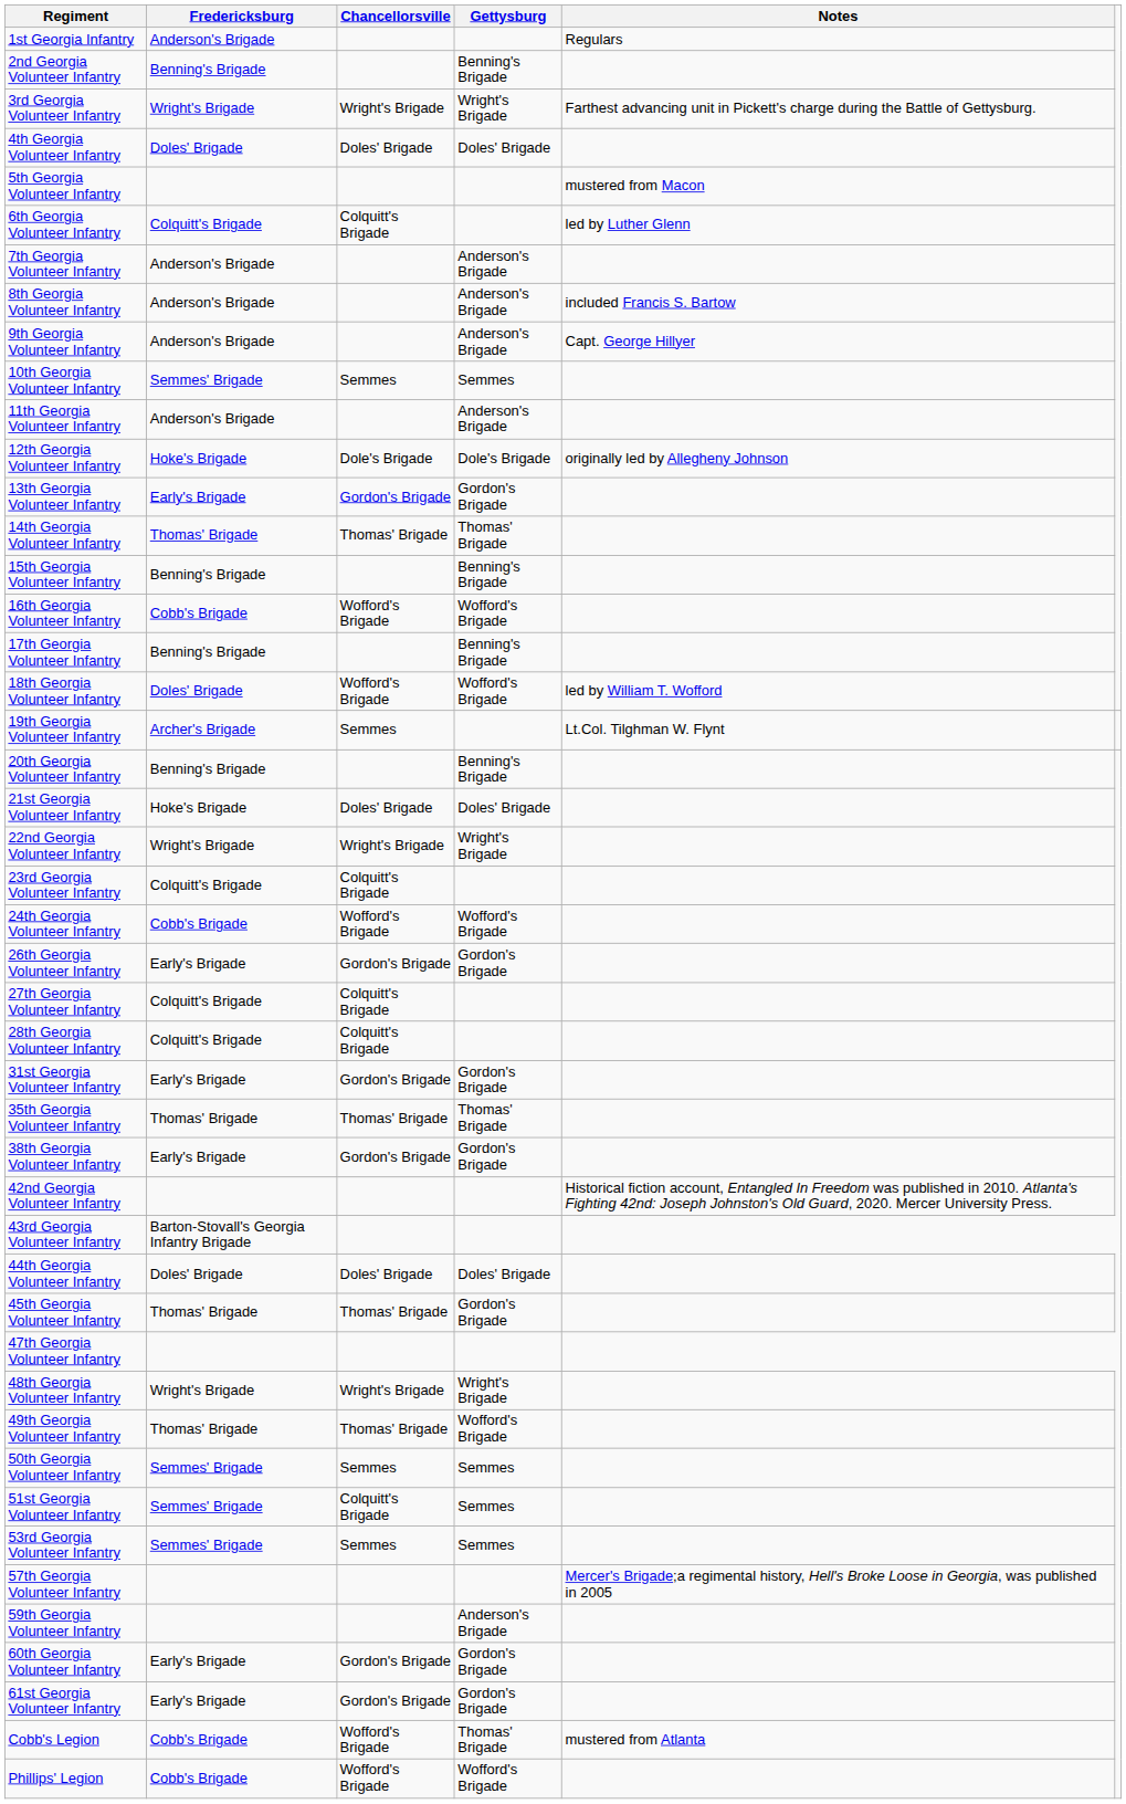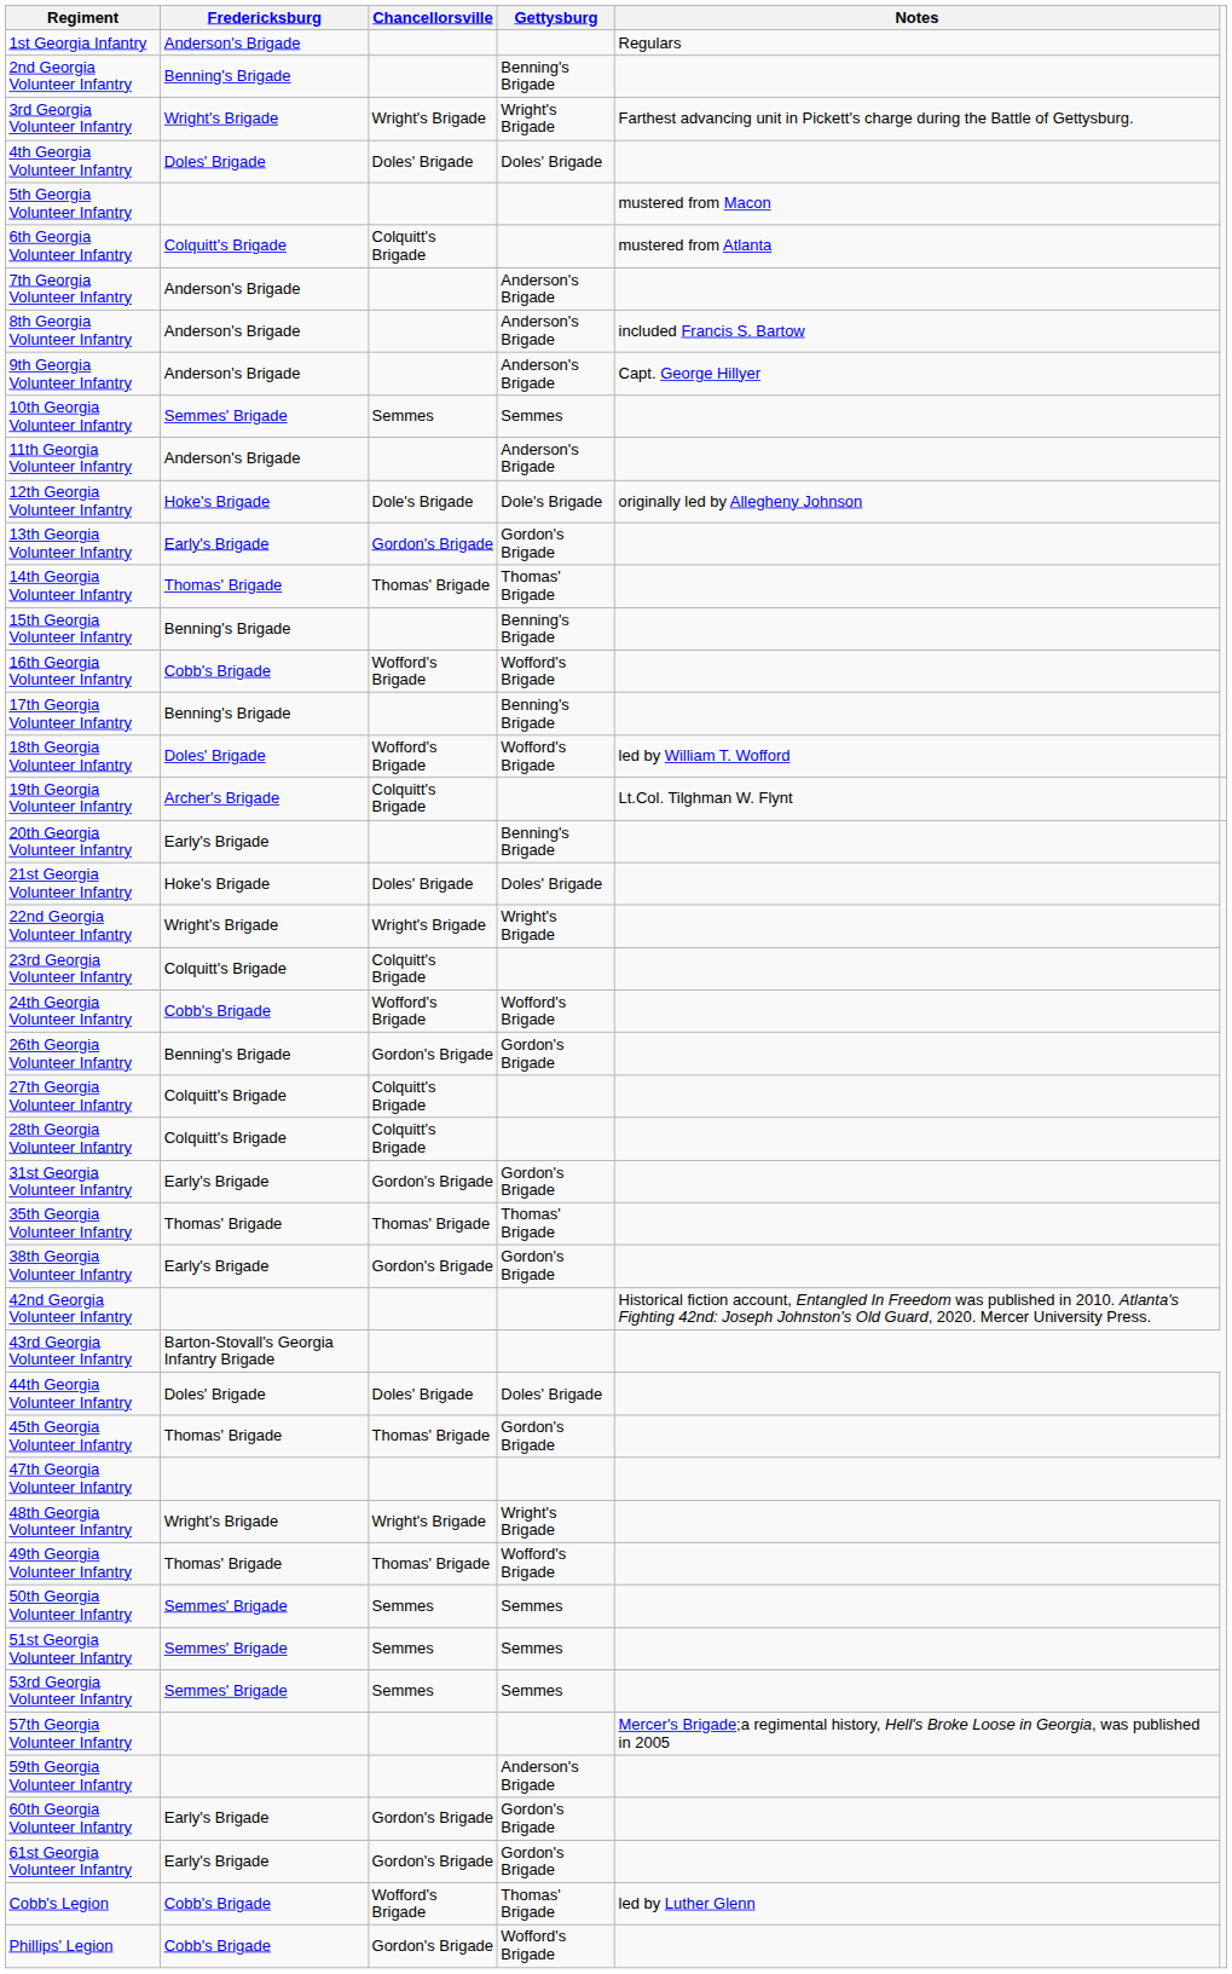6th Georgia Volunteer Infantry | Notes: led by Luther Glenn -> mustered from Atlanta
19th Georgia Volunteer Infantry | Chancellorsville: Semmes -> Colquitt's Brigade
20th Georgia Volunteer Infantry | Fredericksburg: Benning's Brigade -> Early's Brigade
26th Georgia Volunteer Infantry | Fredericksburg: Early's Brigade -> Benning's Brigade
51st Georgia Volunteer Infantry | Chancellorsville: Colquitt's Brigade -> Semmes
Cobb's Legion | Notes: mustered from Atlanta -> led by Luther Glenn
Phillips' Legion | Chancellorsville: Wofford's Brigade -> Gordon's Brigade
